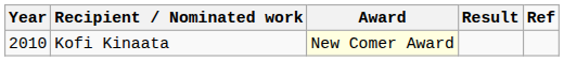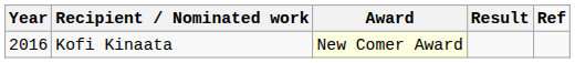Kofi Kinaata | Year: 2010 -> 2016
